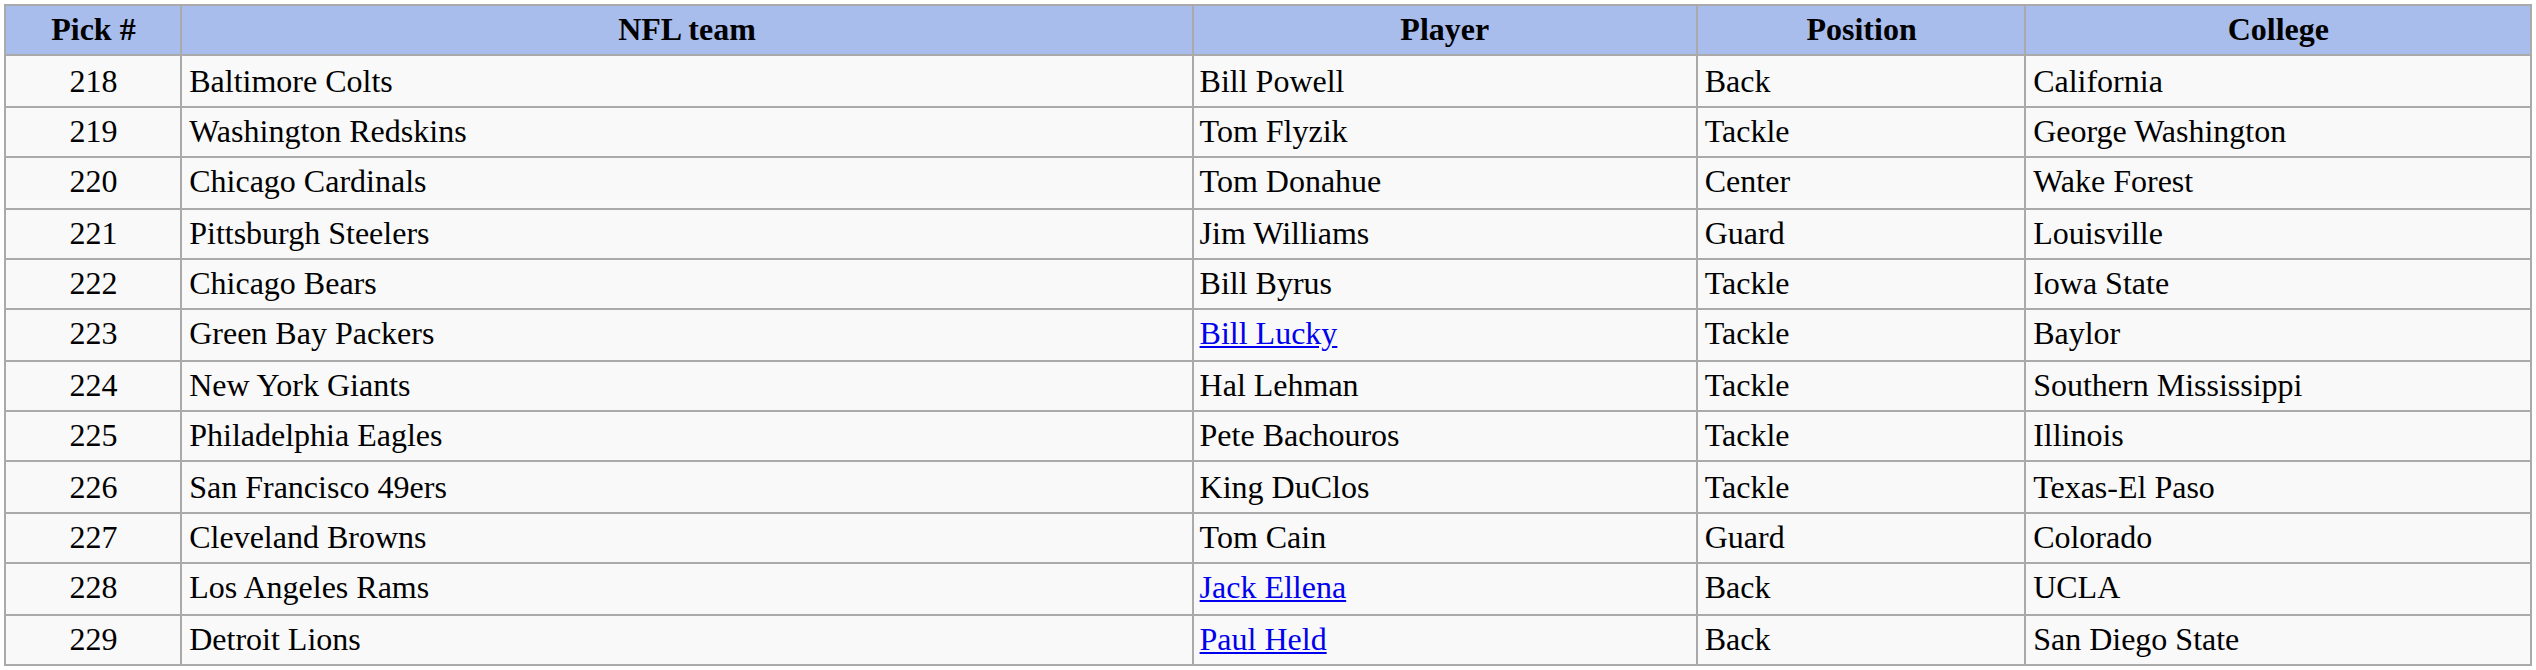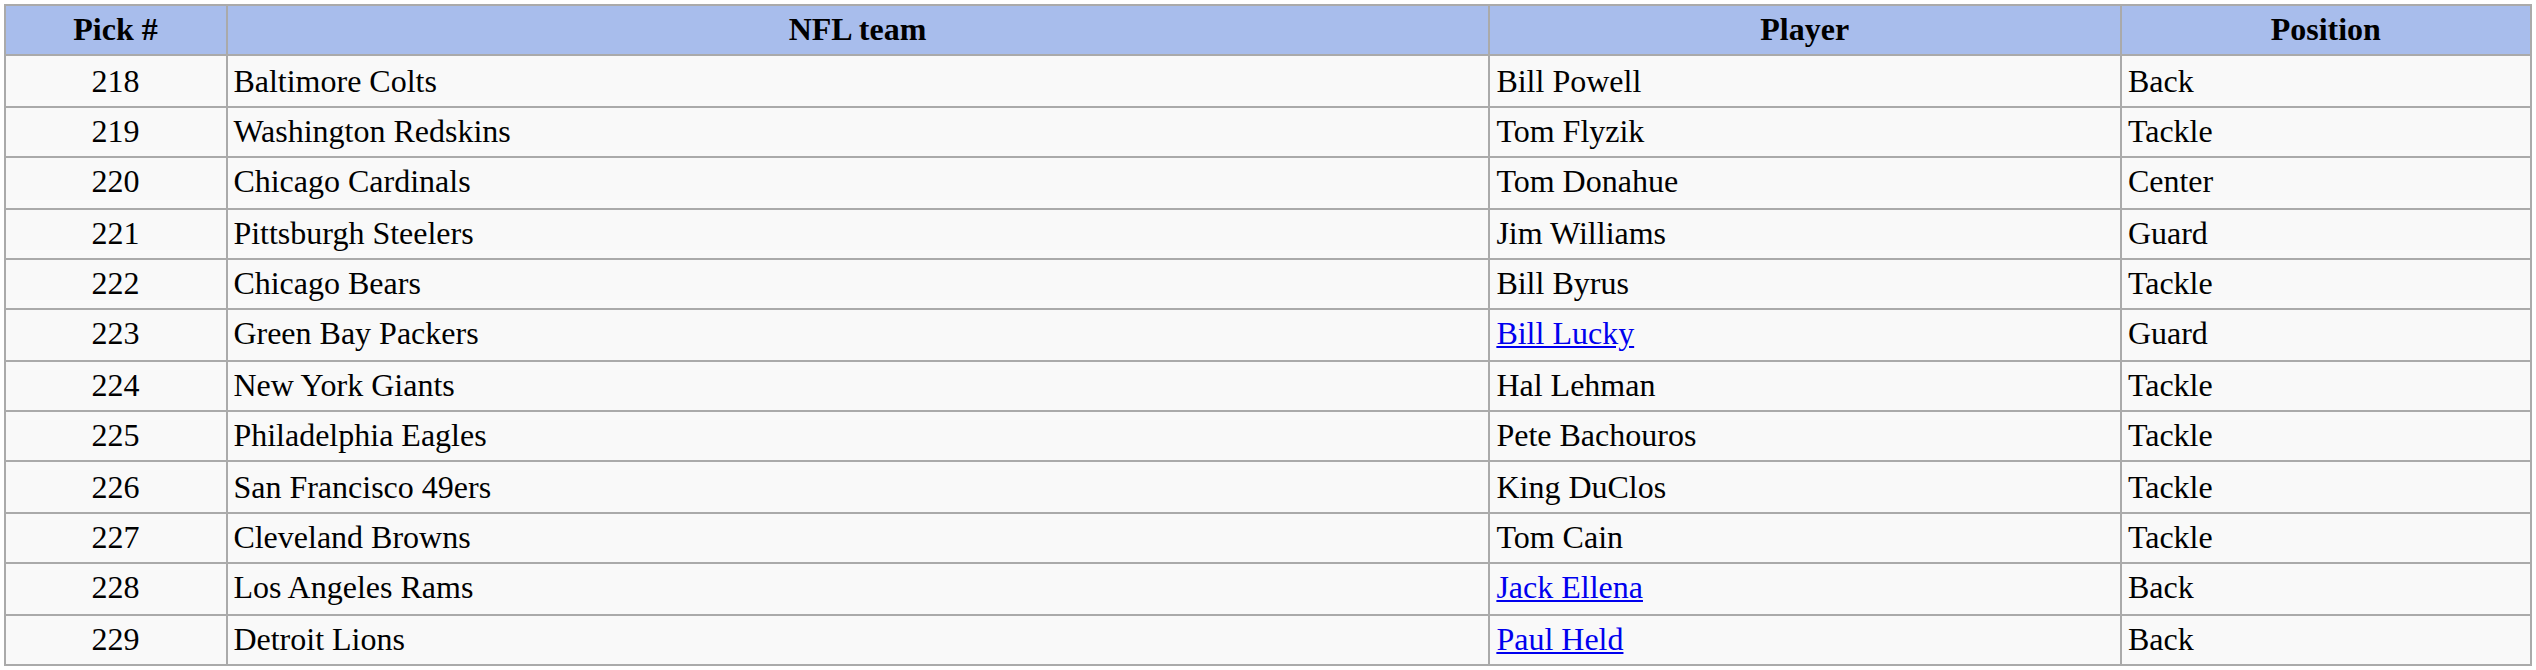- column: College | California | George Washington | Wake Forest | Louisville | Iowa State | Baylor | Southern Mississippi | Illinois | Texas-El Paso | Colorado | UCLA | San Diego State
Green Bay Packers | Position: Tackle -> Guard
Cleveland Browns | Position: Guard -> Tackle
